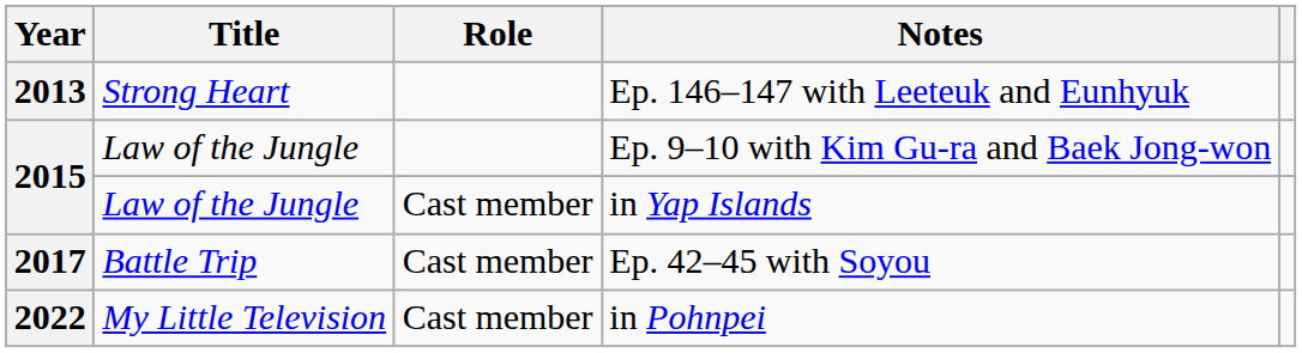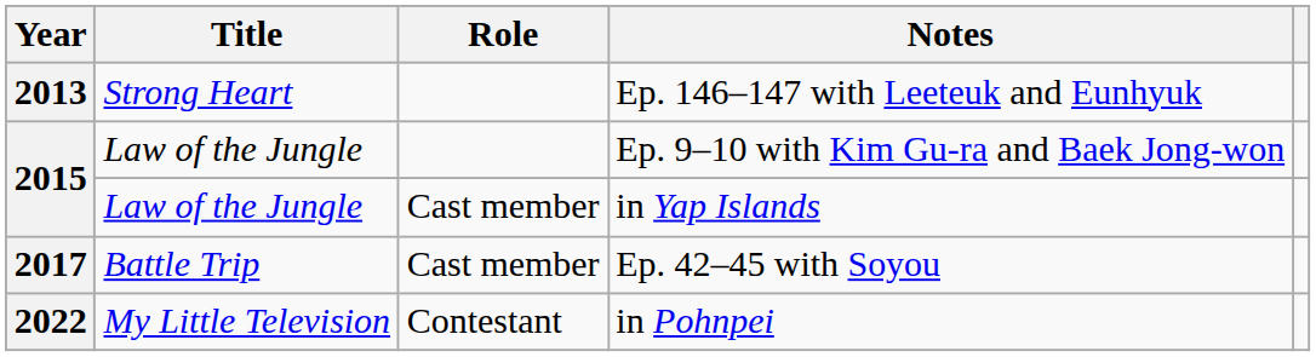in Pohnpei | Role: Cast member -> Contestant
